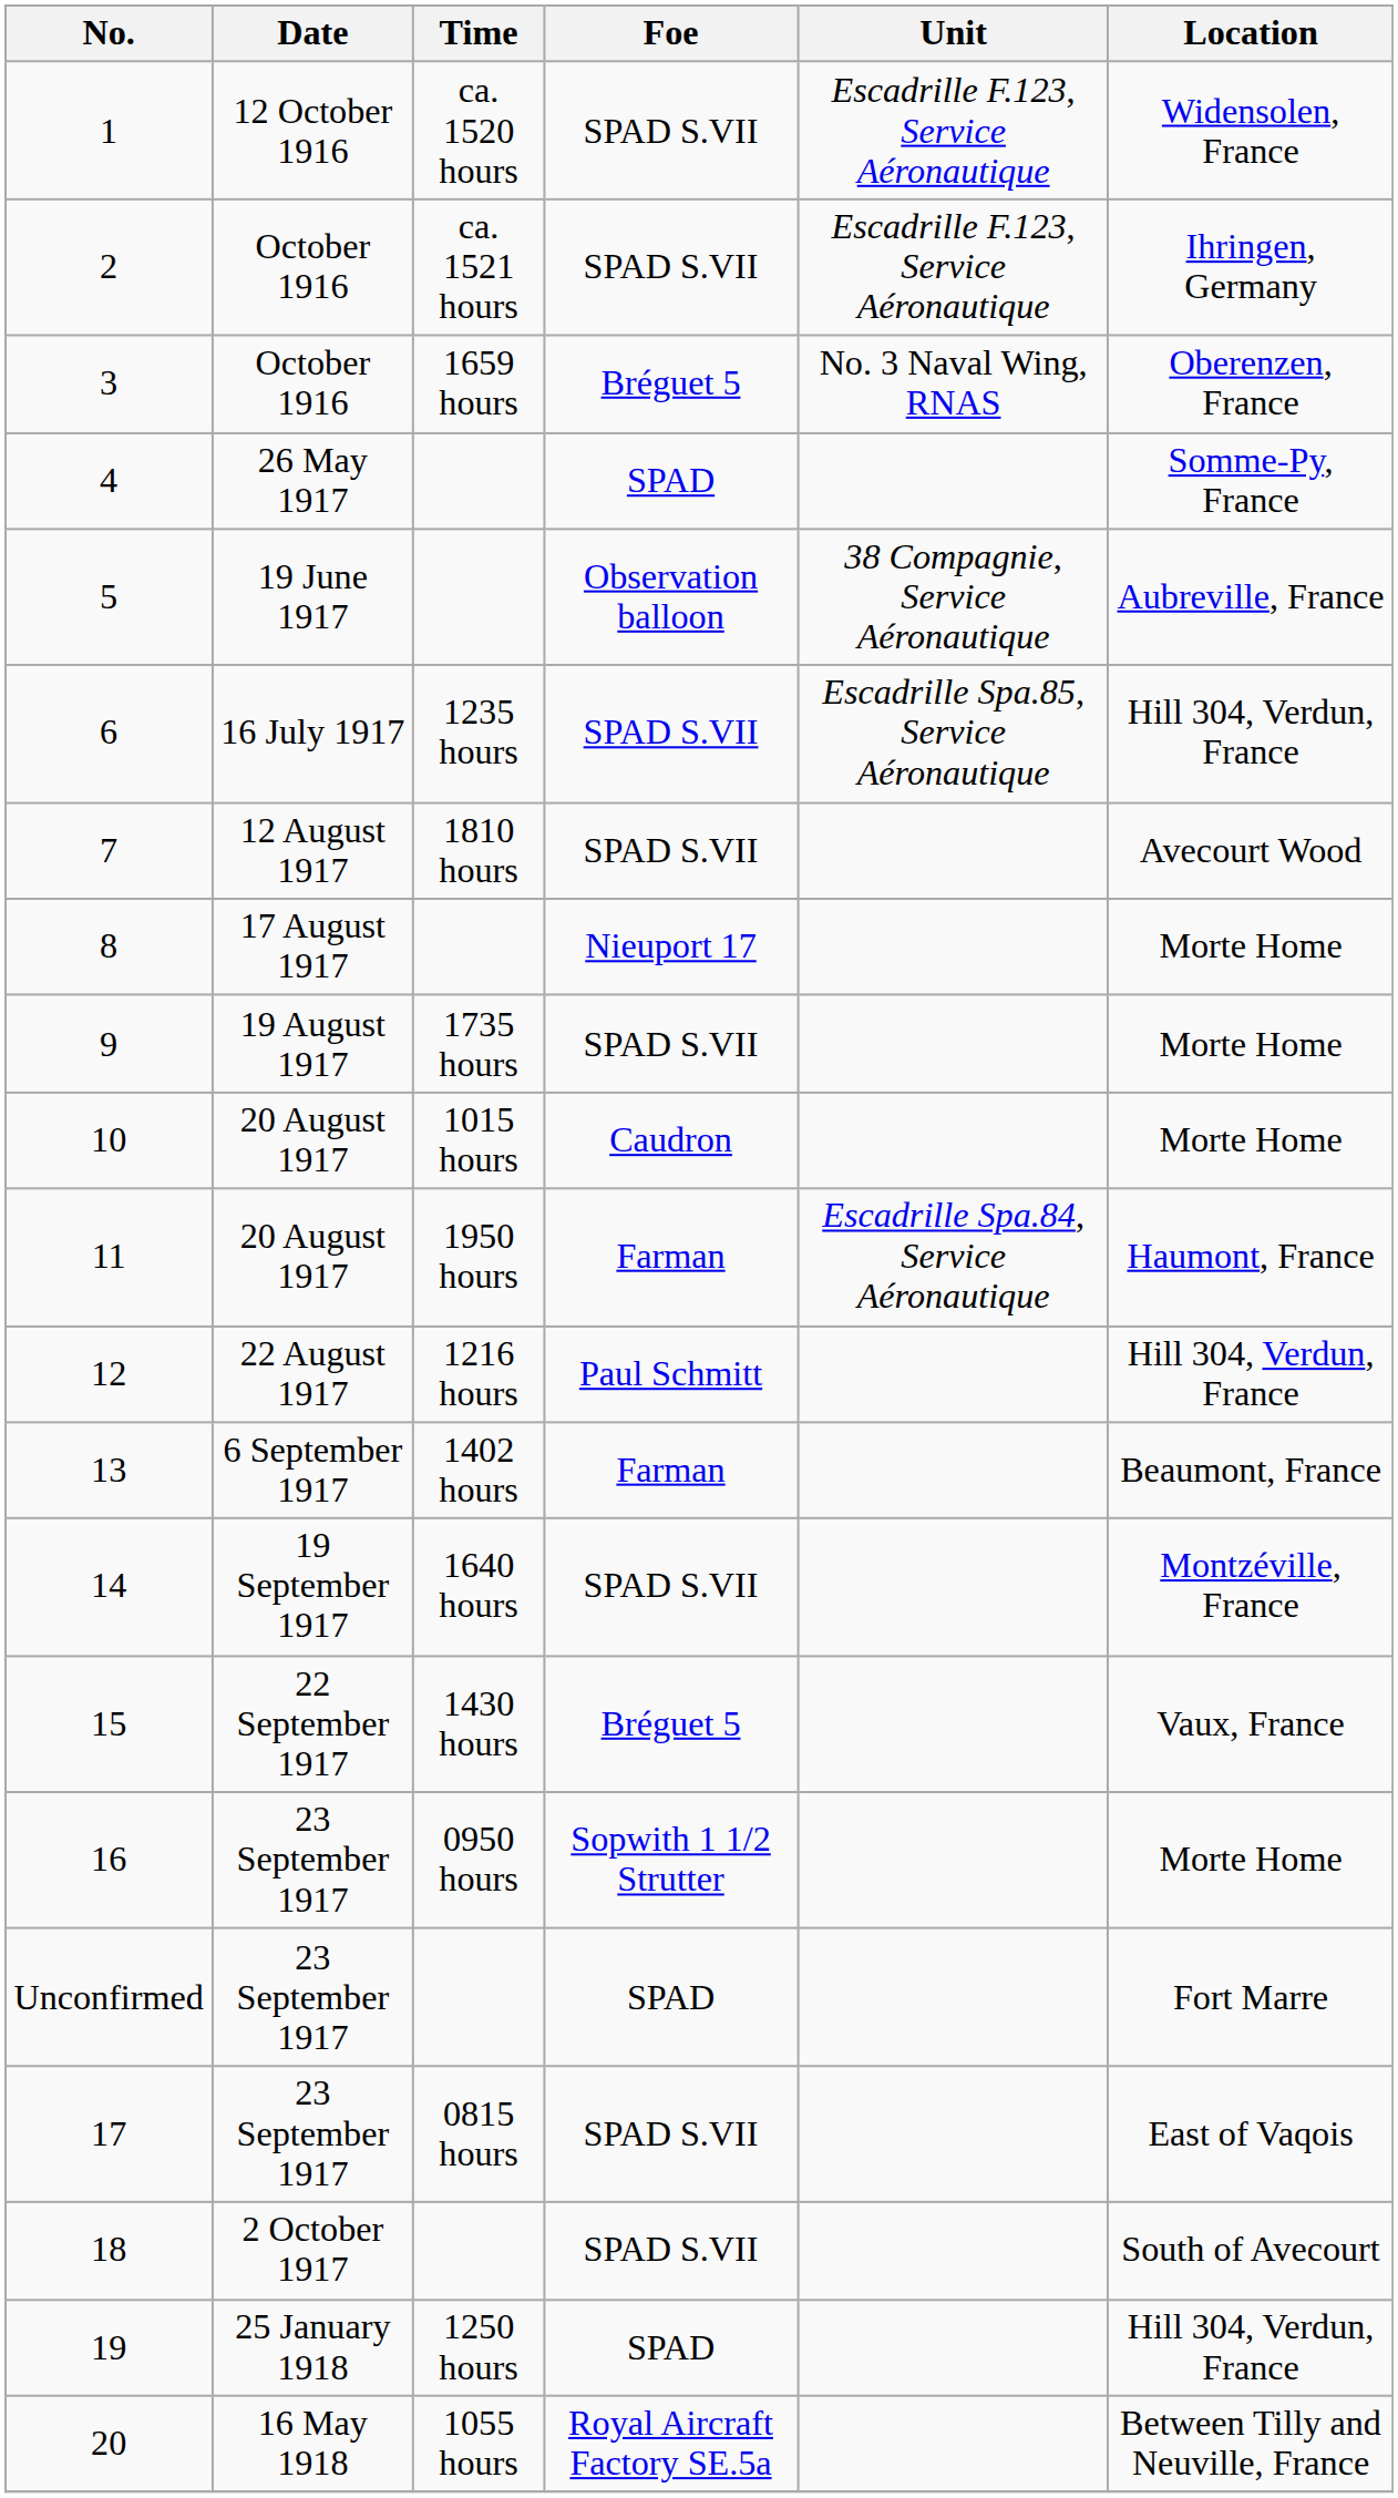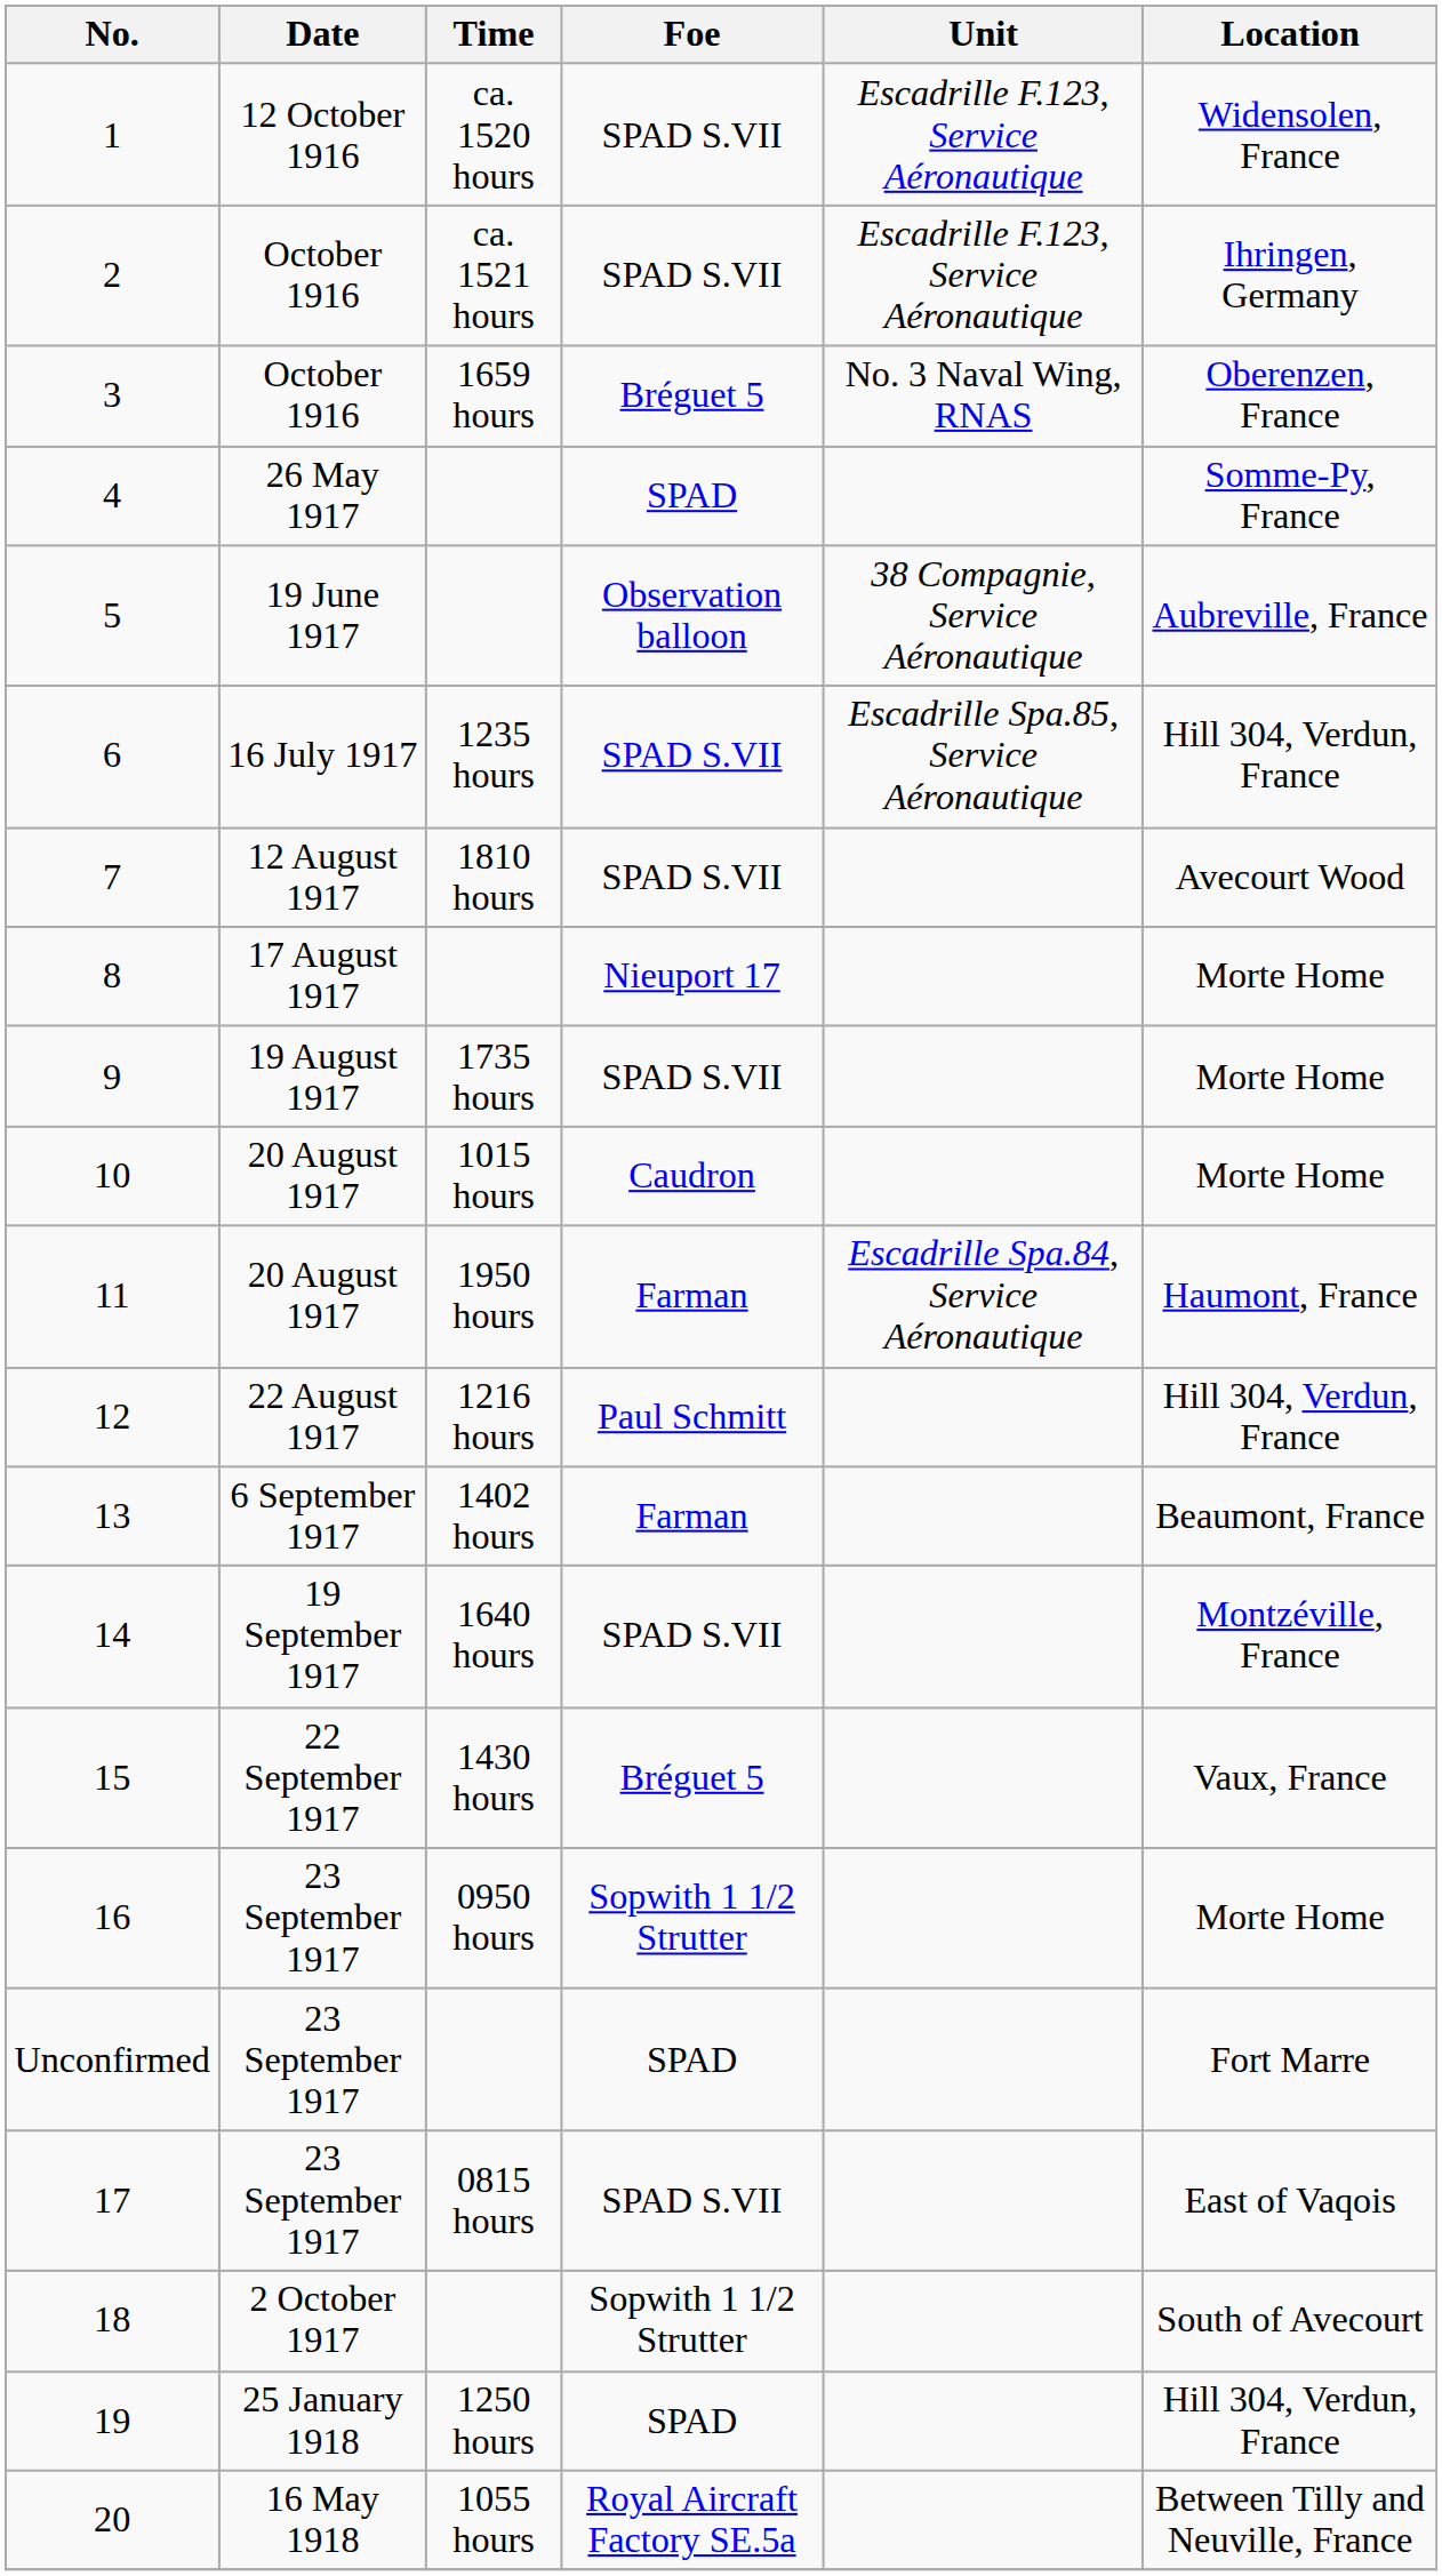18 | Foe: SPAD S.VII -> Sopwith 1 1/2 Strutter
